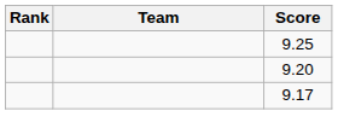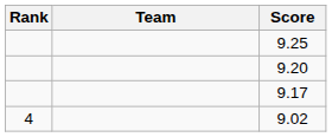+ row: 4 | 9.02
